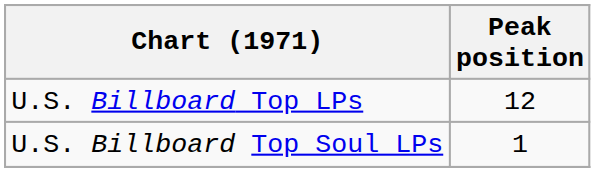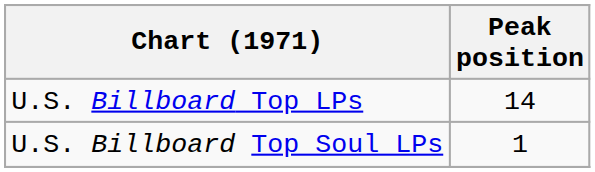U.S. Billboard Top LPs | Peak position: 12 -> 14
